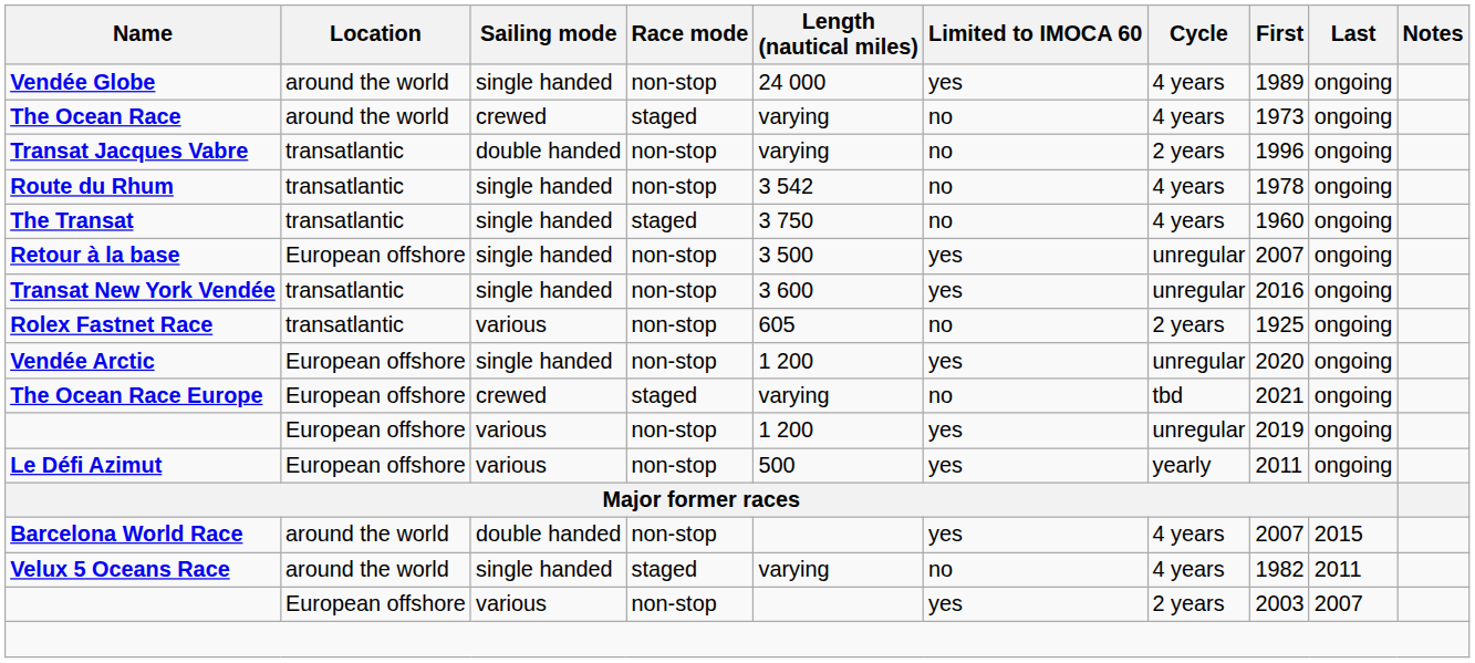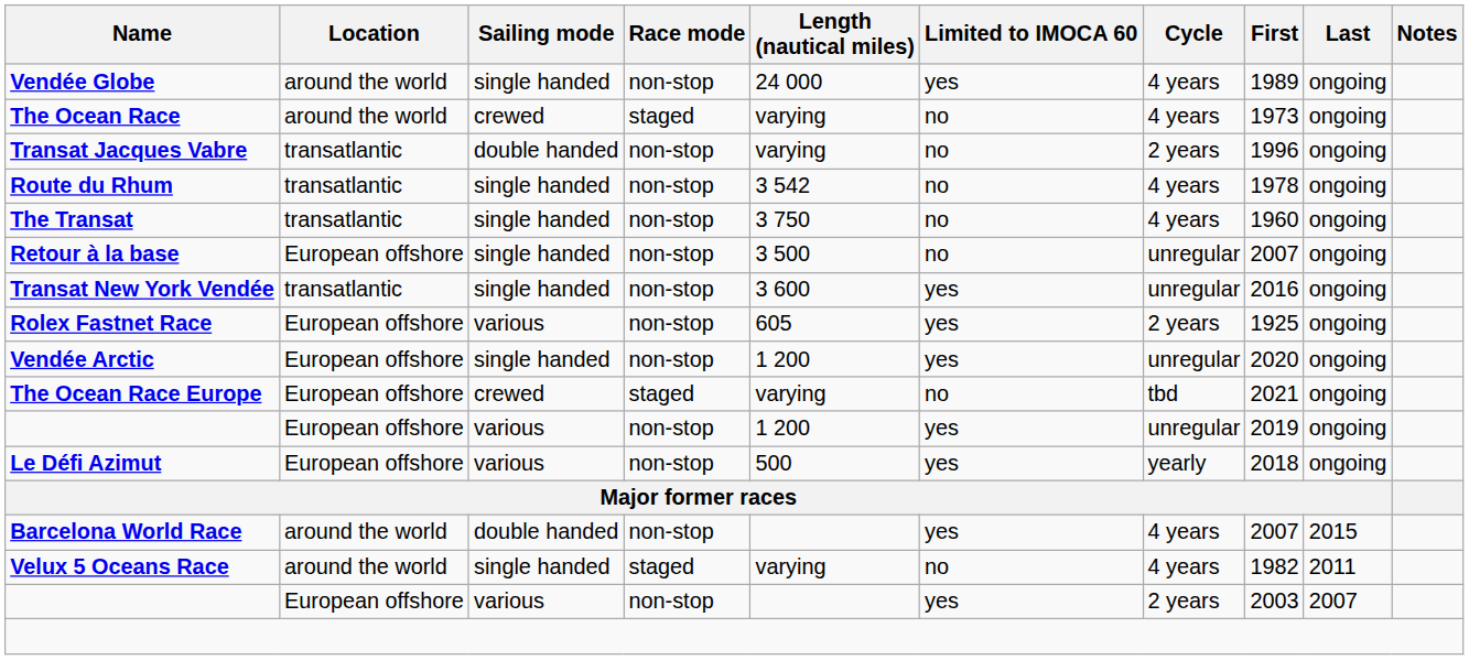The Transat | Race mode: staged -> non-stop
Retour à la base | Limited to IMOCA 60: yes -> no
Rolex Fastnet Race | Location: transatlantic -> European offshore
Rolex Fastnet Race | Limited to IMOCA 60: no -> yes
Le Défi Azimut | First: 2011 -> 2018
